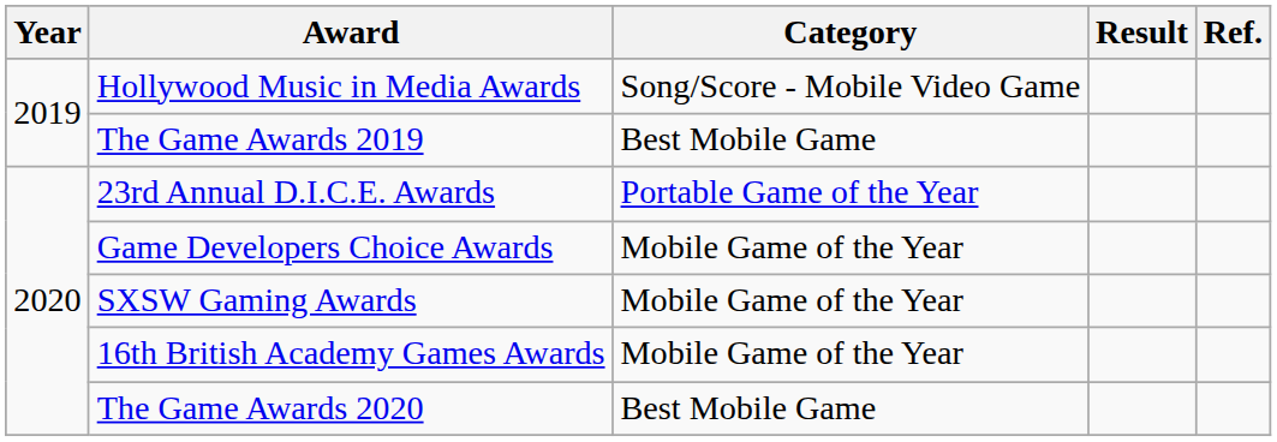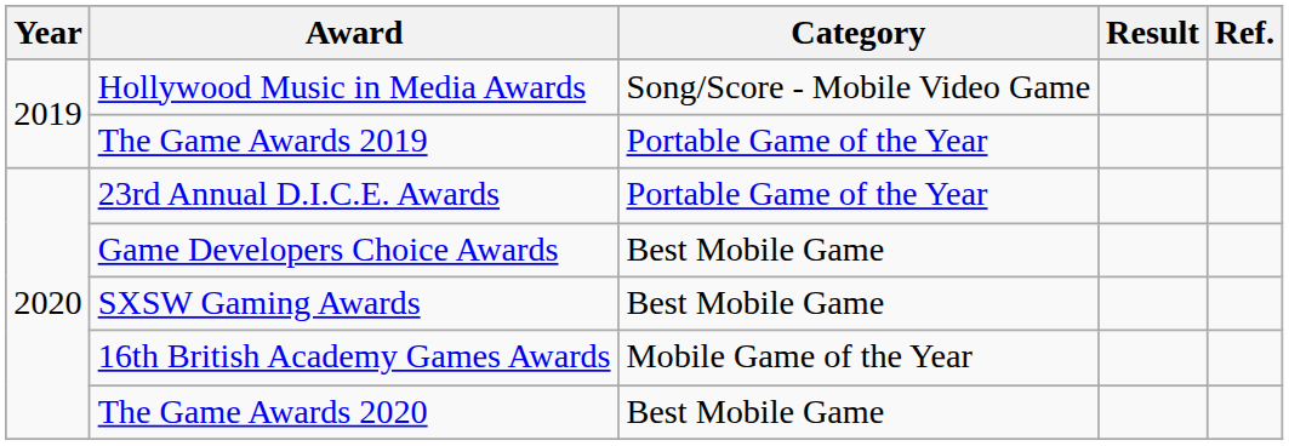The Game Awards 2019 | Category: Best Mobile Game -> Portable Game of the Year
Game Developers Choice Awards | Category: Mobile Game of the Year -> Best Mobile Game
SXSW Gaming Awards | Category: Mobile Game of the Year -> Best Mobile Game
